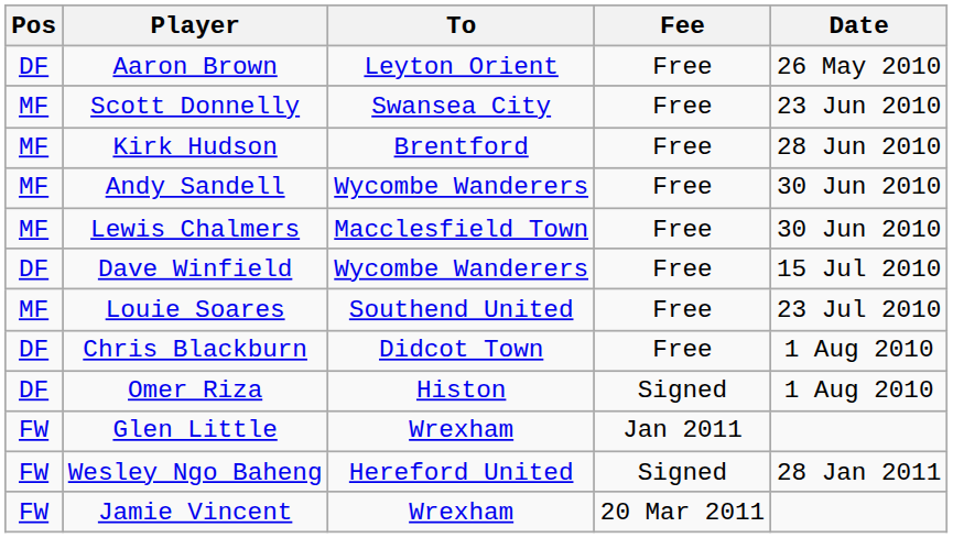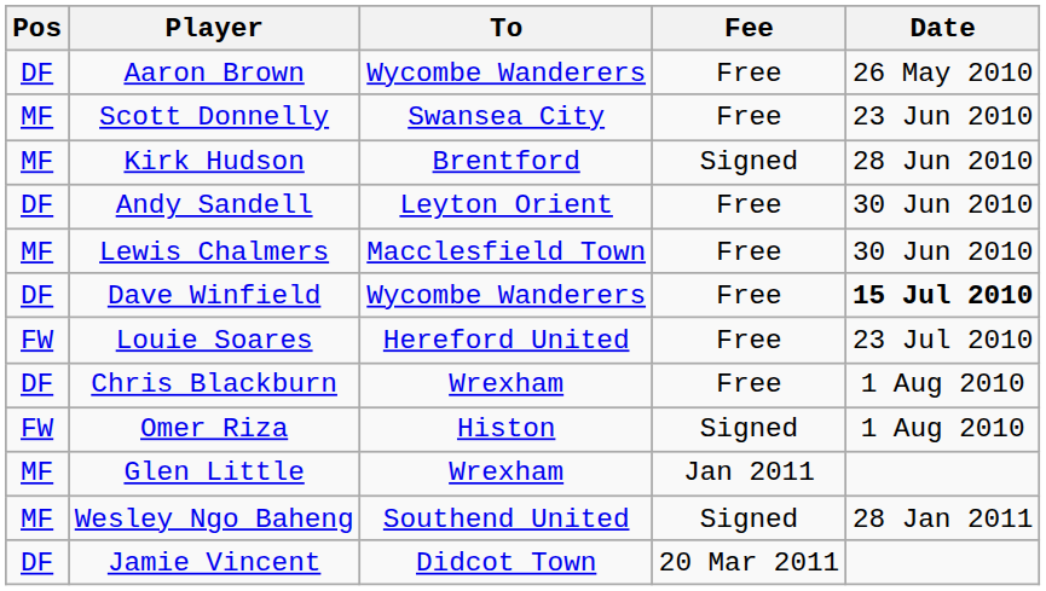Aaron Brown | To: Leyton Orient -> Wycombe Wanderers
Kirk Hudson | Fee: Free -> Signed
Andy Sandell | Pos: MF -> DF
Andy Sandell | To: Wycombe Wanderers -> Leyton Orient
Dave Winfield | Date: normal -> bold
Louie Soares | Pos: MF -> FW
Louie Soares | To: Southend United -> Hereford United
Chris Blackburn | To: Didcot Town -> Wrexham
Omer Riza | Pos: DF -> FW
Glen Little | Pos: FW -> MF
Wesley Ngo Baheng | Pos: FW -> MF
Wesley Ngo Baheng | To: Hereford United -> Southend United
Jamie Vincent | Pos: FW -> DF
Jamie Vincent | To: Wrexham -> Didcot Town
